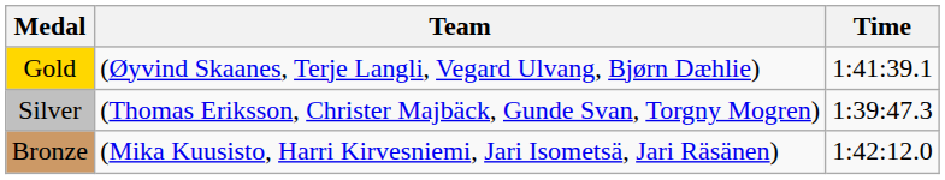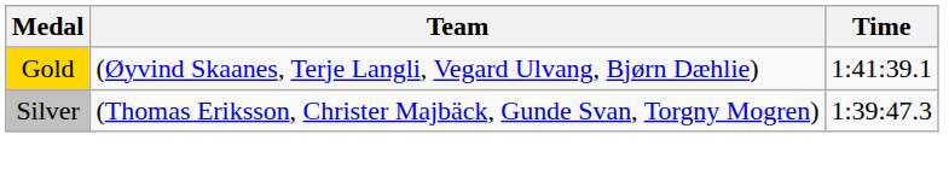- row: Bronze | (Mika Kuusisto, Harri Kirvesniemi, Jari Isometsä, Jari Räsänen) | 1:42:12.0
